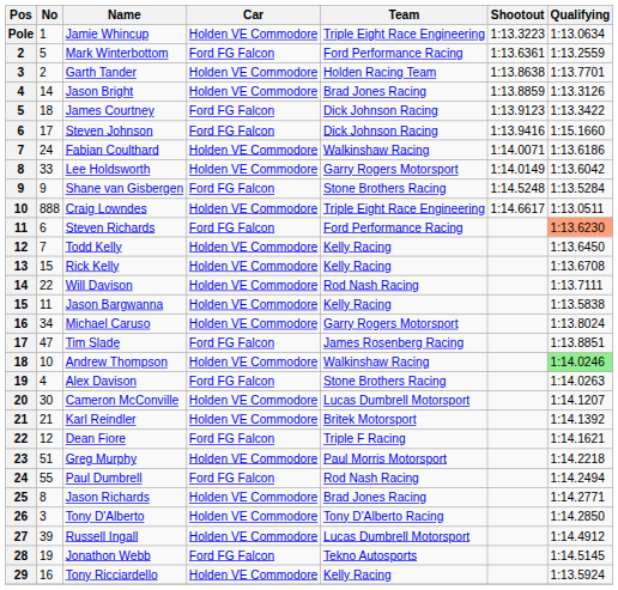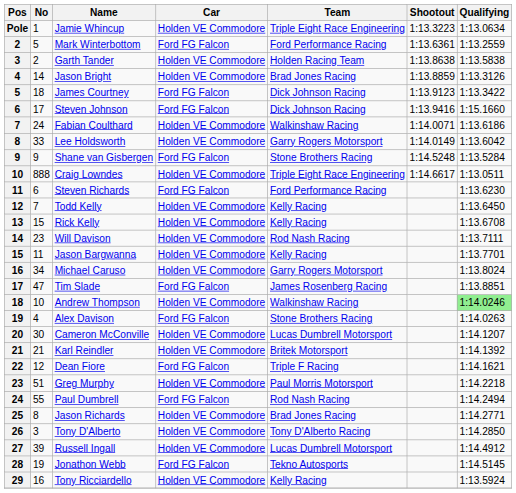Garth Tander | Qualifying: 1:13.7701 -> 1:13.5838
Steven Richards | Qualifying: lightsalmon background -> no background
Will Davison | No: 22 -> 23
Jason Bargwanna | Qualifying: 1:13.5838 -> 1:13.7701
